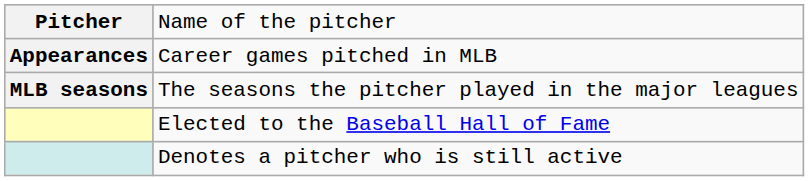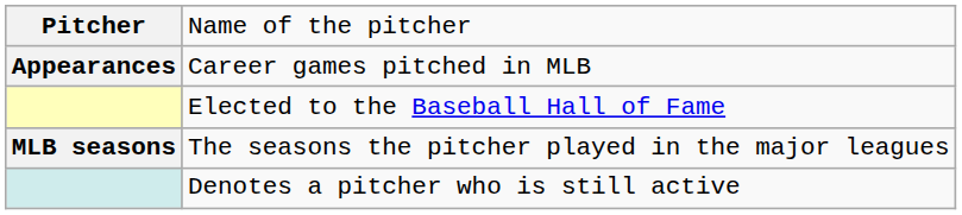rows swapped: The seasons the pitcher played in the major leagues <-> Elected to the Baseball Hall of Fame
